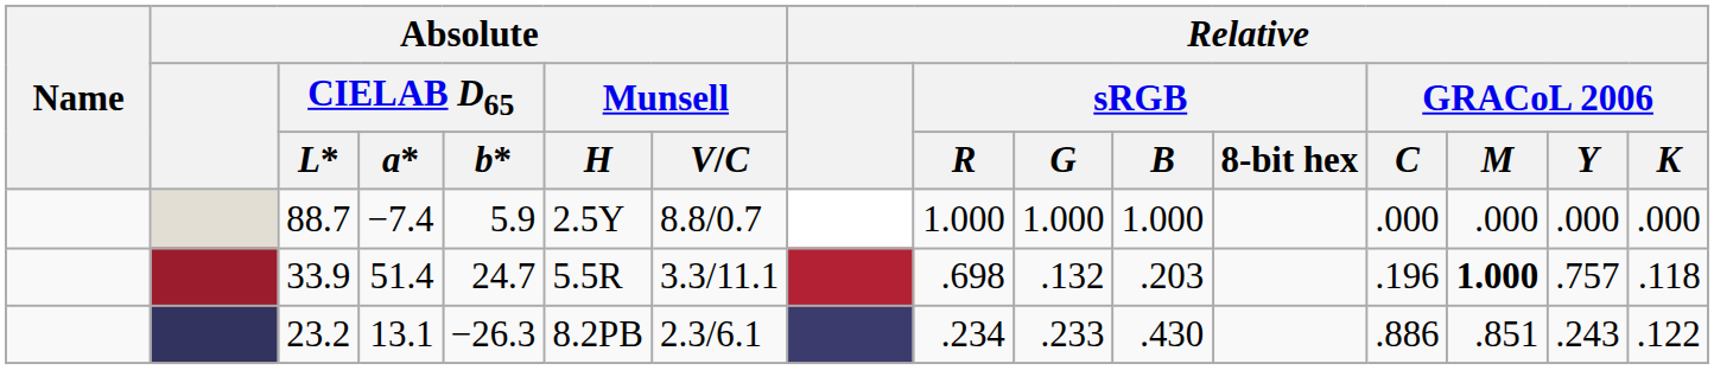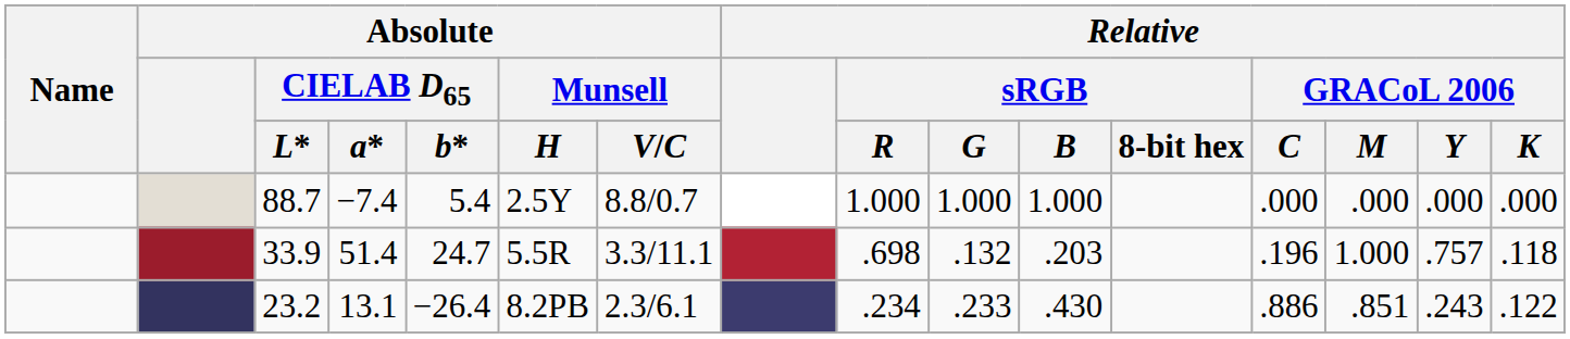88.7 | Absolute / CIELAB D65 / b*: 5.9 -> 5.4
33.9 | Relative / GRACoL 2006 / M: bold -> normal
23.2 | Absolute / CIELAB D65 / b*: −26.3 -> −26.4
